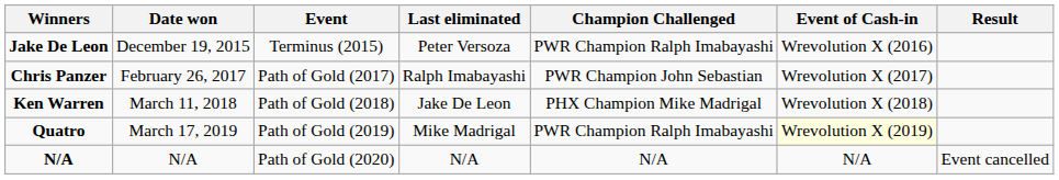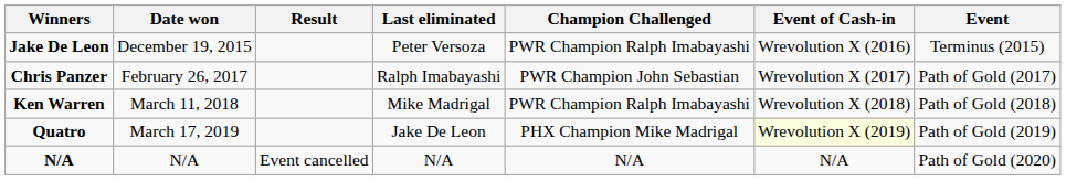columns swapped: Event <-> Result
Ken Warren | Last eliminated: Jake De Leon -> Mike Madrigal
Ken Warren | Champion Challenged: PHX Champion Mike Madrigal -> PWR Champion Ralph Imabayashi
Quatro | Last eliminated: Mike Madrigal -> Jake De Leon
Quatro | Champion Challenged: PWR Champion Ralph Imabayashi -> PHX Champion Mike Madrigal
